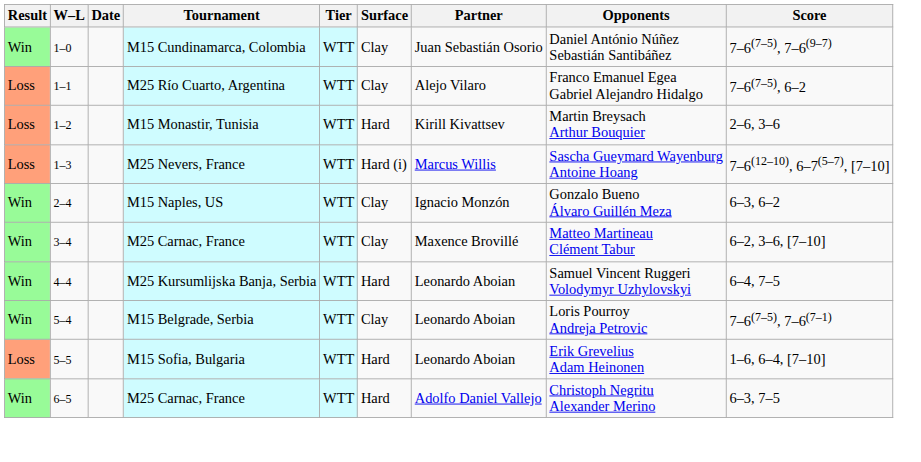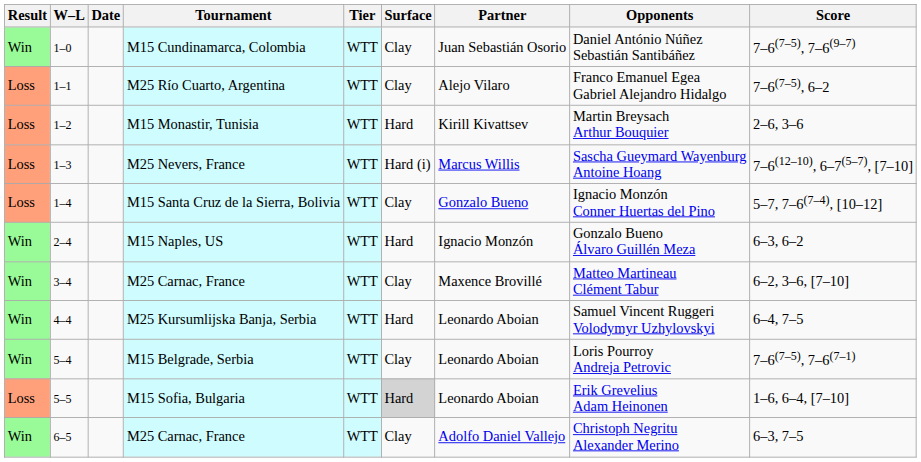+ row: Loss | 1–4 | M15 Santa Cruz de la Sierra, Bolivia | WTT | Clay | Gonzalo Bueno | Ignacio Monzón Conner Huertas del Pino | 5–7, 7–6(7–4), [10–12]
M15 Naples, US | Surface: Clay -> Hard
M15 Sofia, Bulgaria | Surface: no background -> lightgrey background
6–5 / M25 Carnac, France | Surface: Hard -> Clay
